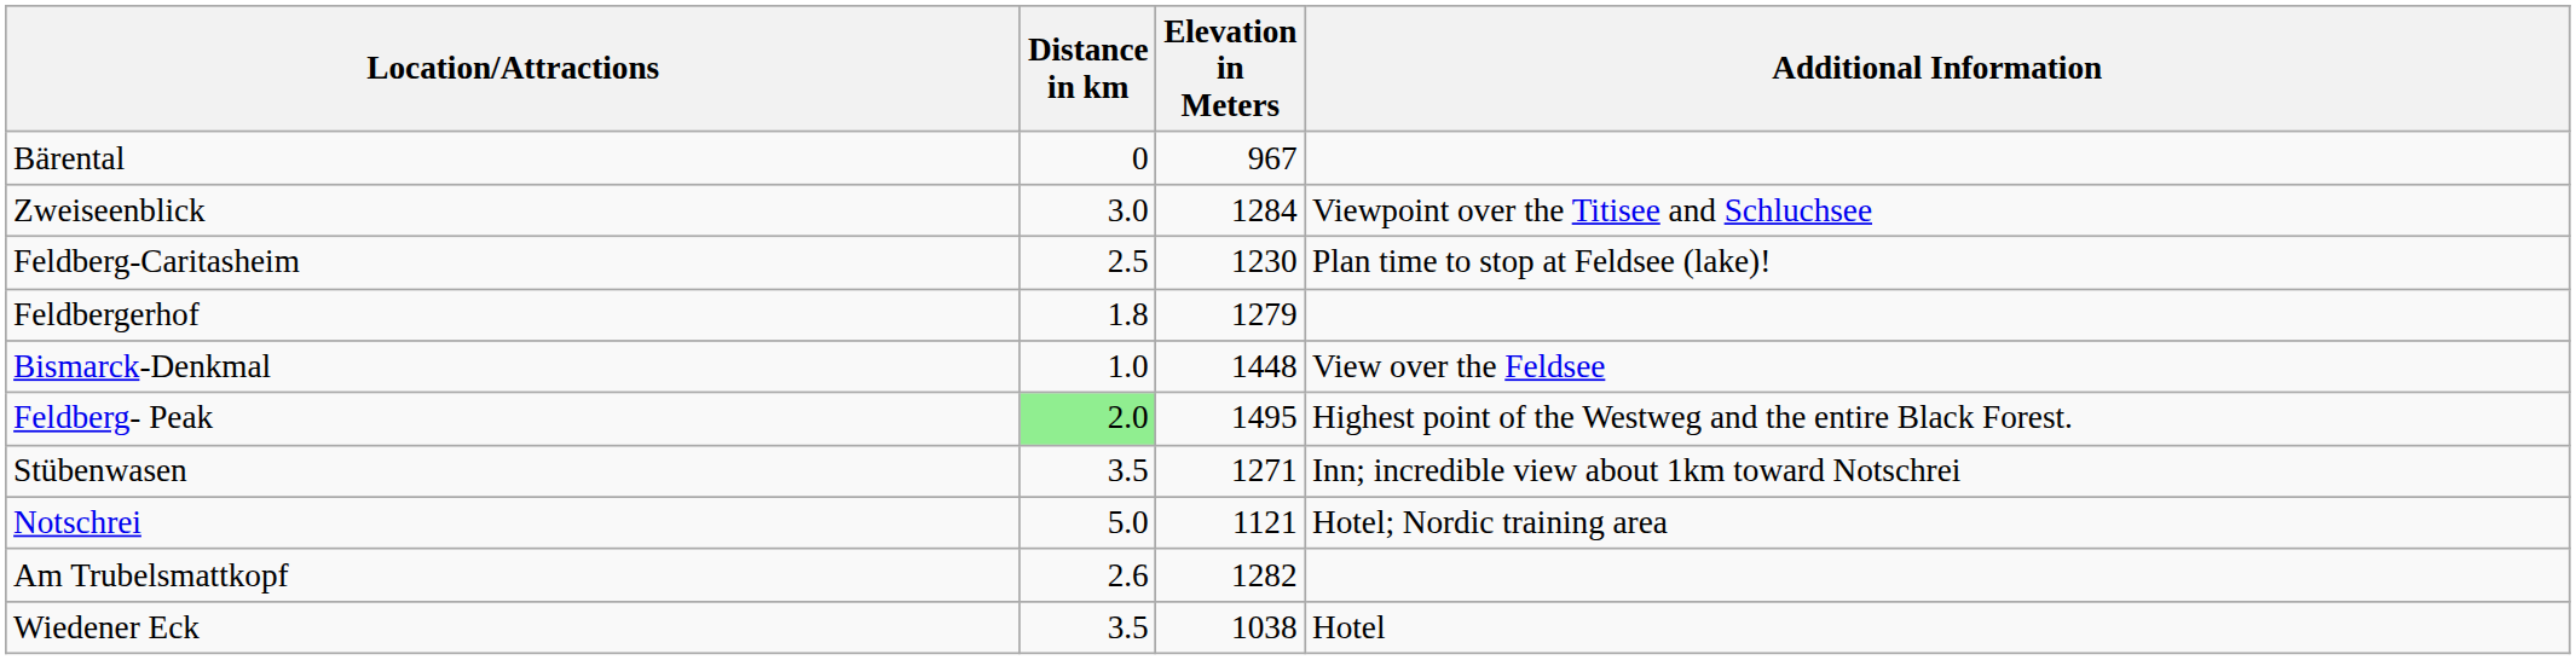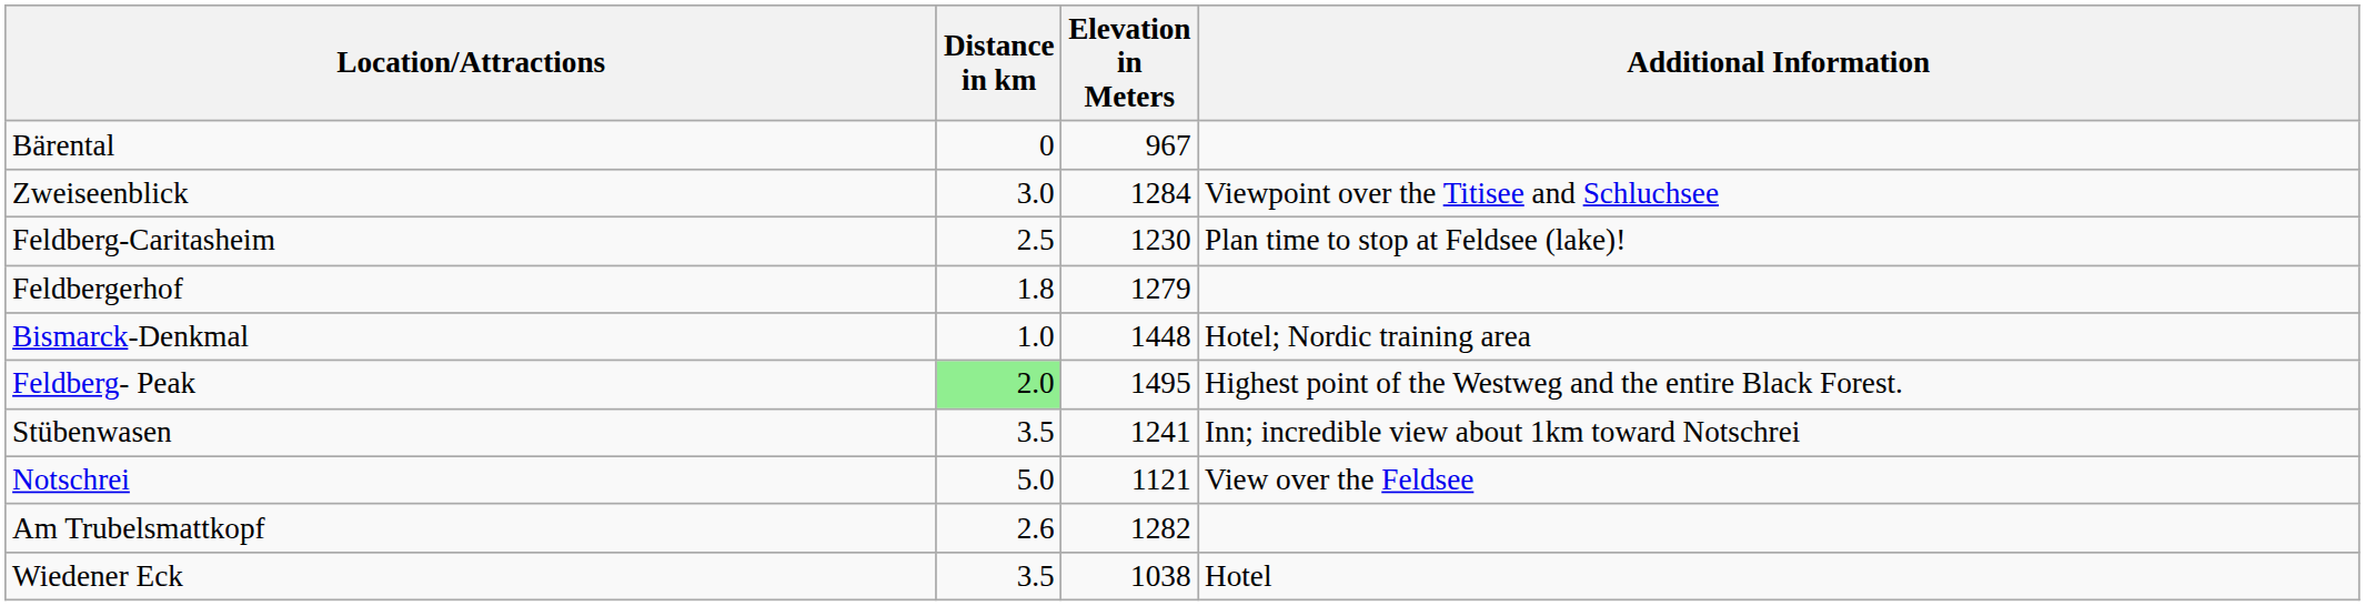Bismarck-Denkmal | Additional Information: View over the Feldsee -> Hotel; Nordic training area
Stübenwasen | Elevation in Meters: 1271 -> 1241
Notschrei | Additional Information: Hotel; Nordic training area -> View over the Feldsee
